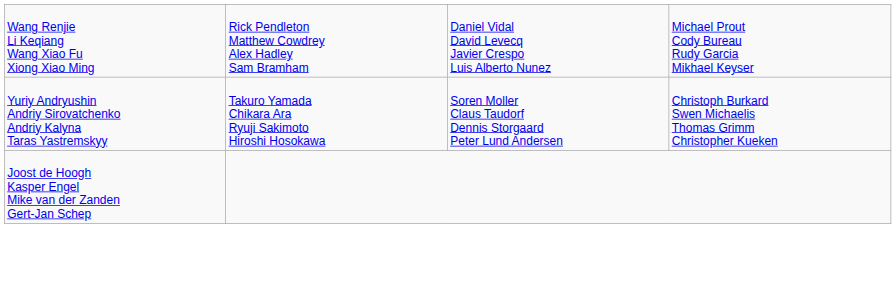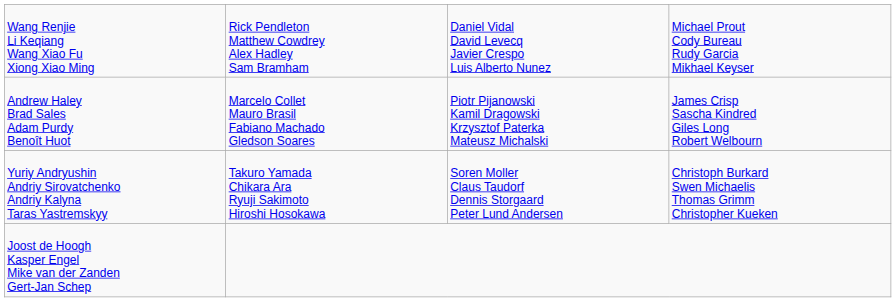+ row: Andrew Haley Brad Sales Adam Purdy Benoît Huot | Marcelo Collet Mauro Brasil Fabiano Machado Gledson Soares | Piotr Pijanowski Kamil Dragowski Krzysztof Paterka Mateusz Michalski | James Crisp Sascha Kindred Giles Long Robert Welbourn
